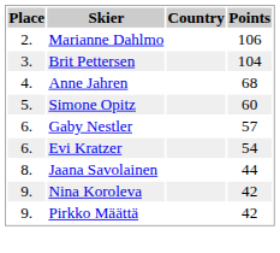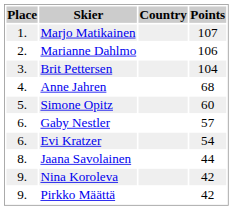+ row: 1. | Marjo Matikainen | 107
